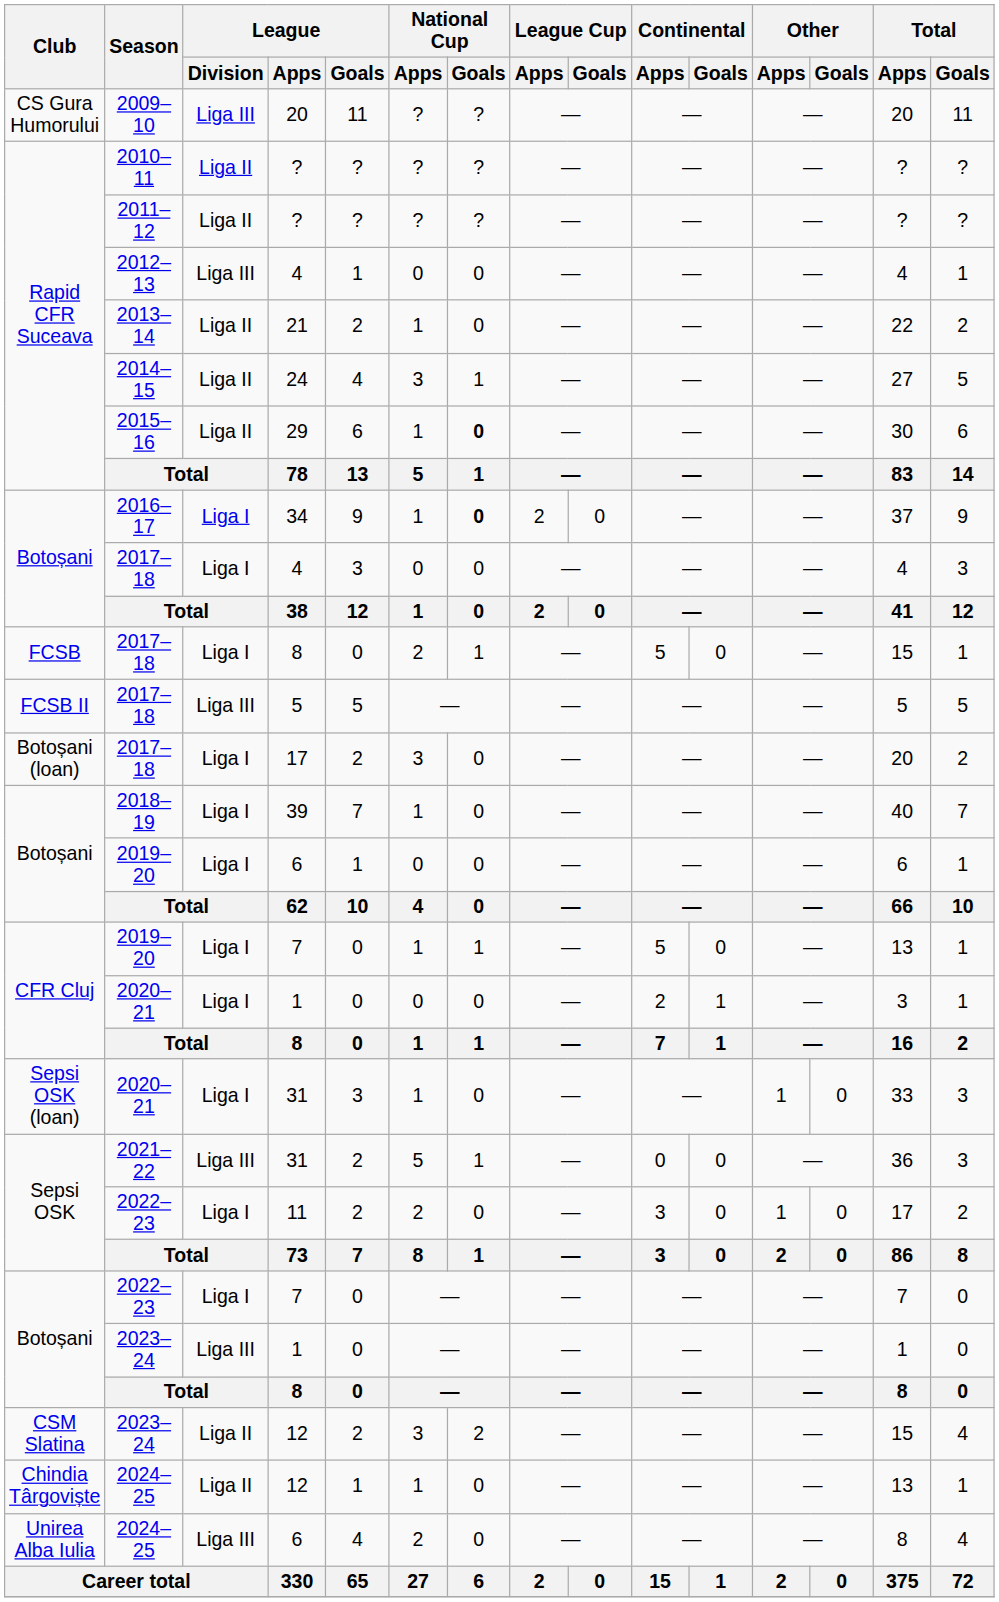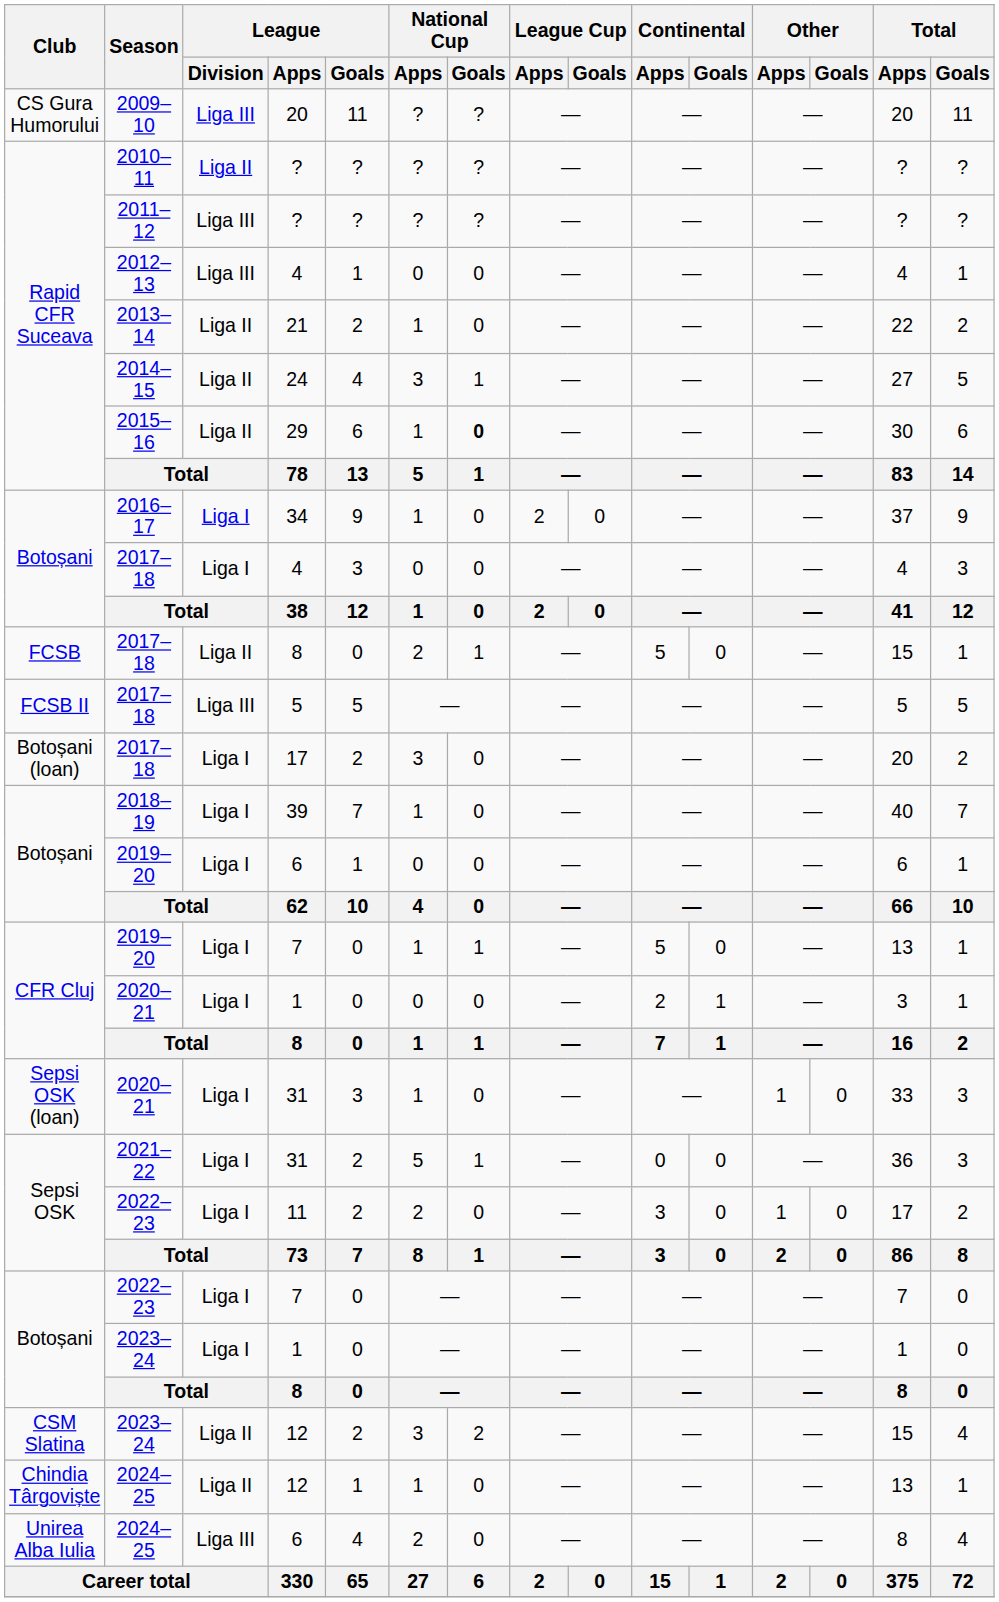2011–12 / ? | League / Division: Liga II -> Liga III
34 | National Cup / Goals: bold -> normal
2017–18 / 8 | League / Division: Liga I -> Liga II
2021–22 / 31 | League / Division: Liga III -> Liga I
2023–24 / 1 | League / Division: Liga III -> Liga I
